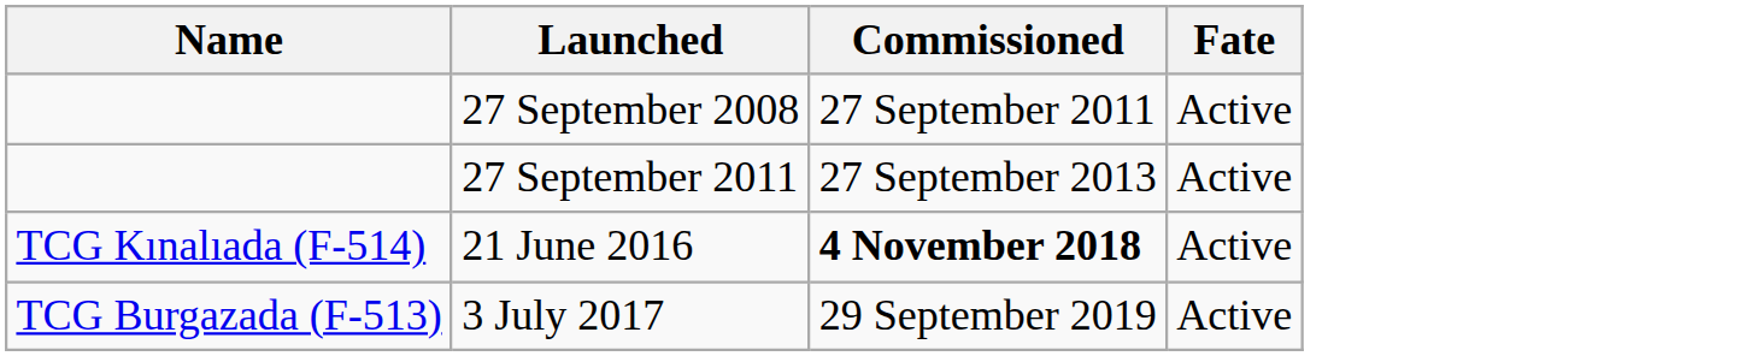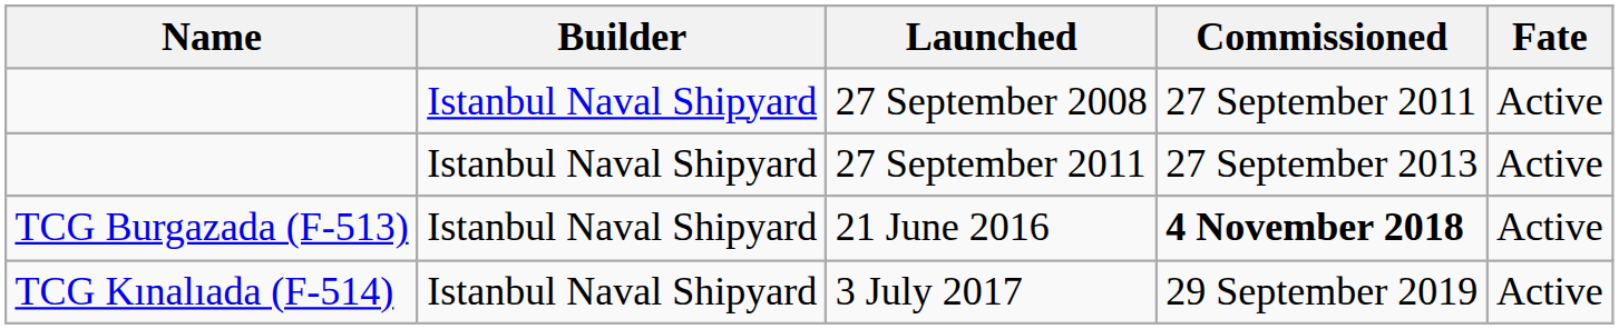+ column: Builder | Istanbul Naval Shipyard | Istanbul Naval Shipyard | Istanbul Naval Shipyard | Istanbul Naval Shipyard
21 June 2016 | Name: TCG Kınalıada (F-514) -> TCG Burgazada (F-513)
3 July 2017 | Name: TCG Burgazada (F-513) -> TCG Kınalıada (F-514)
